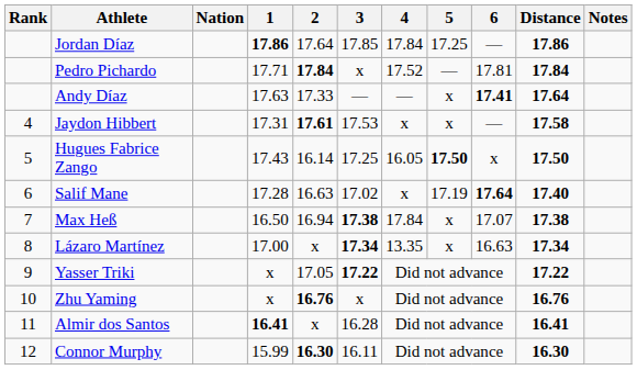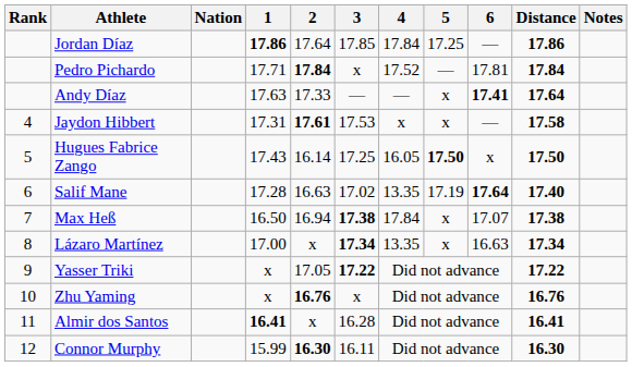Salif Mane | 4: x -> 13.35
